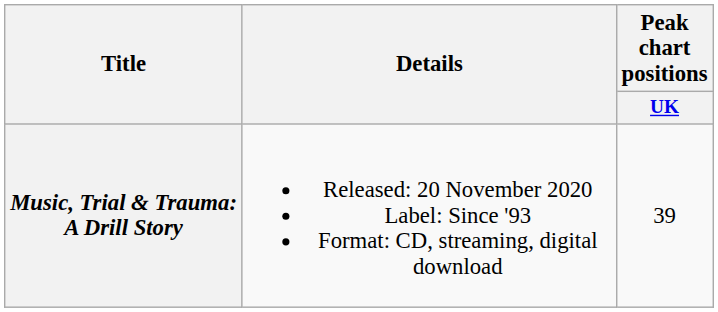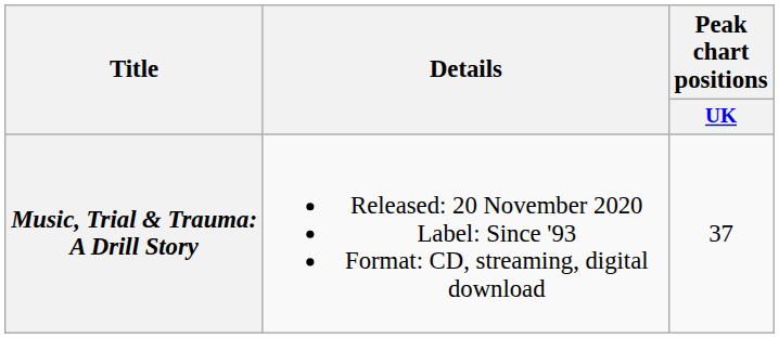Music, Trial & Trauma: A Drill Story | Peak chart positions / UK: 39 -> 37
